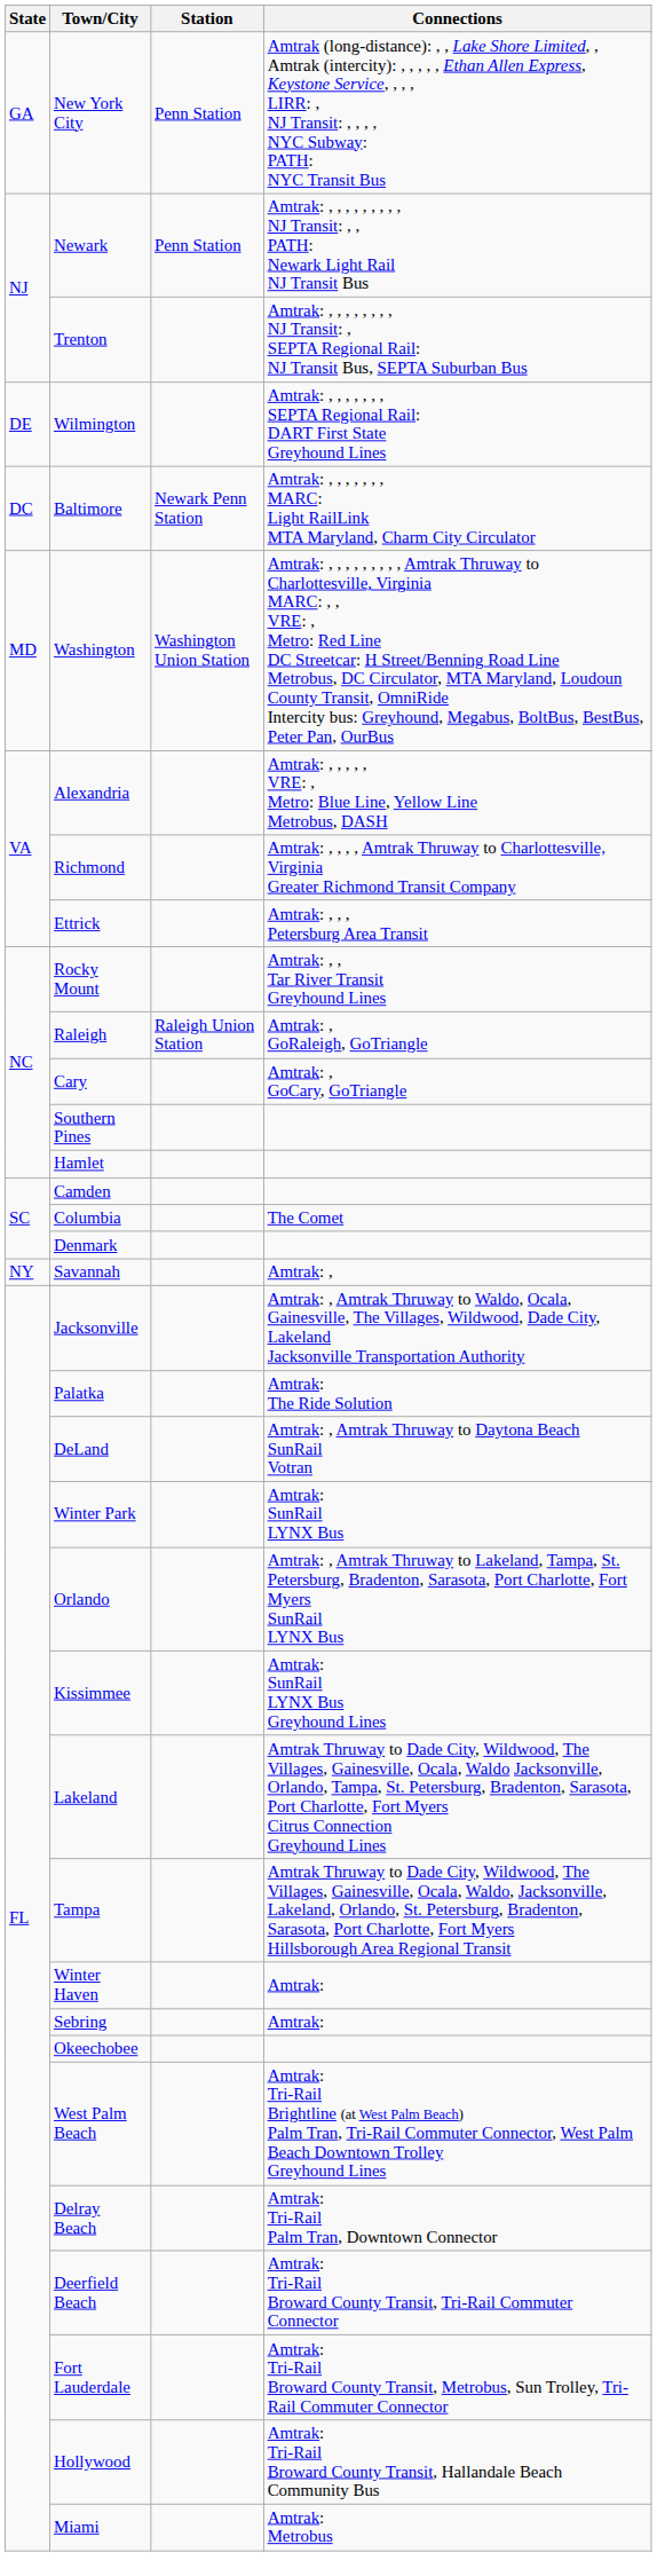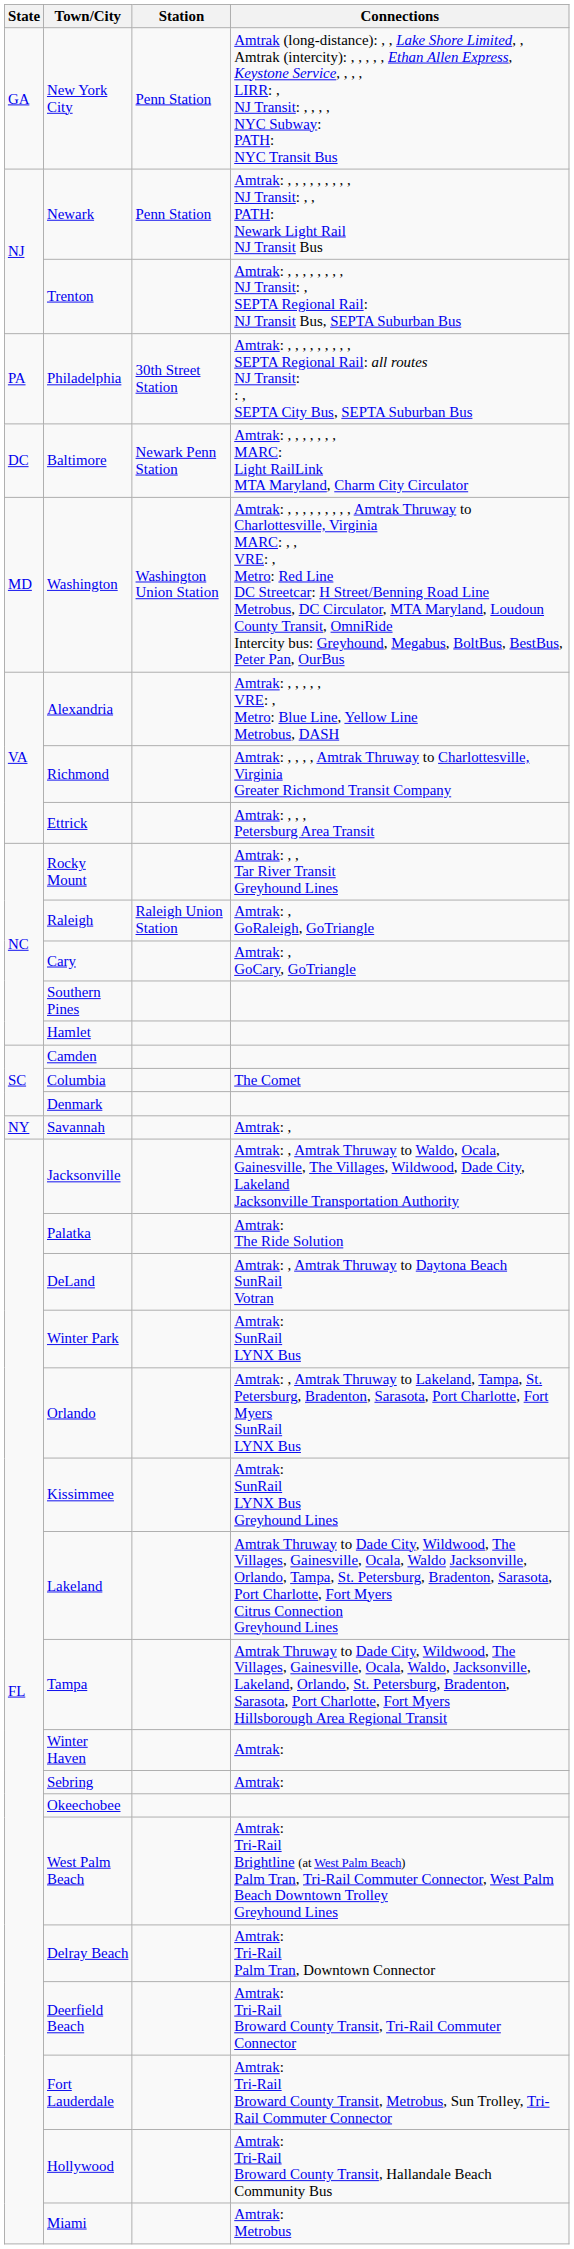+ row: PA | Philadelphia | 30th Street Station | Amtrak: , , , , , , , , , SEPTA Regional Rail: all routes NJ Transit: : , SEPTA City Bus, SEPTA Suburban Bus
- row: DE | Wilmington | Amtrak: , , , , , , , SEPTA Regional Rail: DART First State Greyhound Lines
